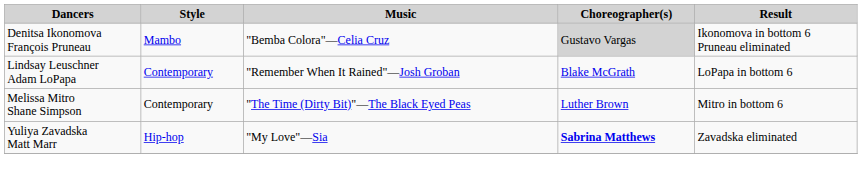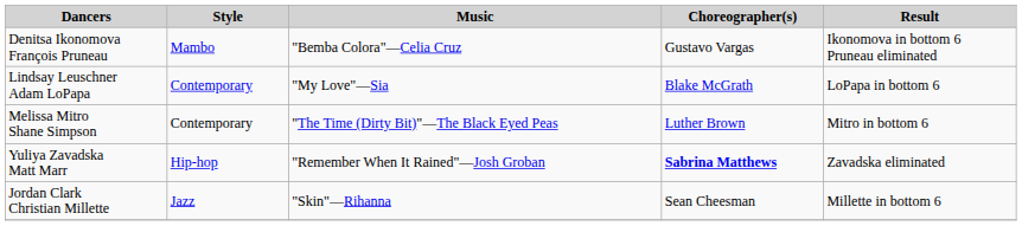Denitsa Ikonomova François Pruneau | Choreographer(s): lightgrey background -> no background
Lindsay Leuschner Adam LoPapa | Music: "Remember When It Rained"—Josh Groban -> "My Love"—Sia
Yuliya Zavadska Matt Marr | Music: "My Love"—Sia -> "Remember When It Rained"—Josh Groban
+ row: Jordan Clark Christian Millette | Jazz | "Skin"—Rihanna | Sean Cheesman | Millette in bottom 6
